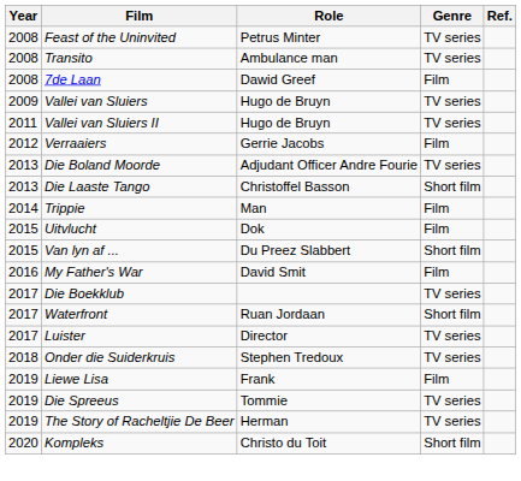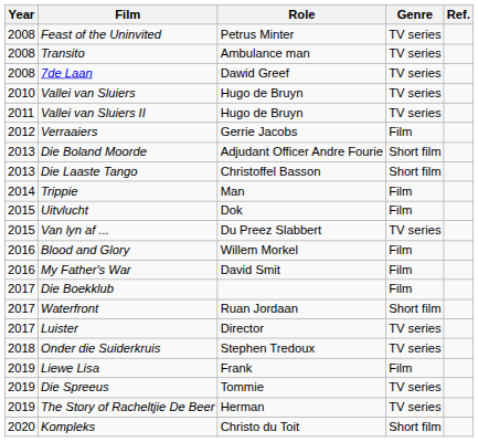7de Laan | Genre: Film -> TV series
Vallei van Sluiers | Year: 2009 -> 2010
Die Boland Moorde | Genre: TV series -> Short film
Van lyn af ... | Genre: Short film -> TV series
+ row: 2016 | Blood and Glory | Willem Morkel | Film
Die Boekklub | Genre: TV series -> Film
